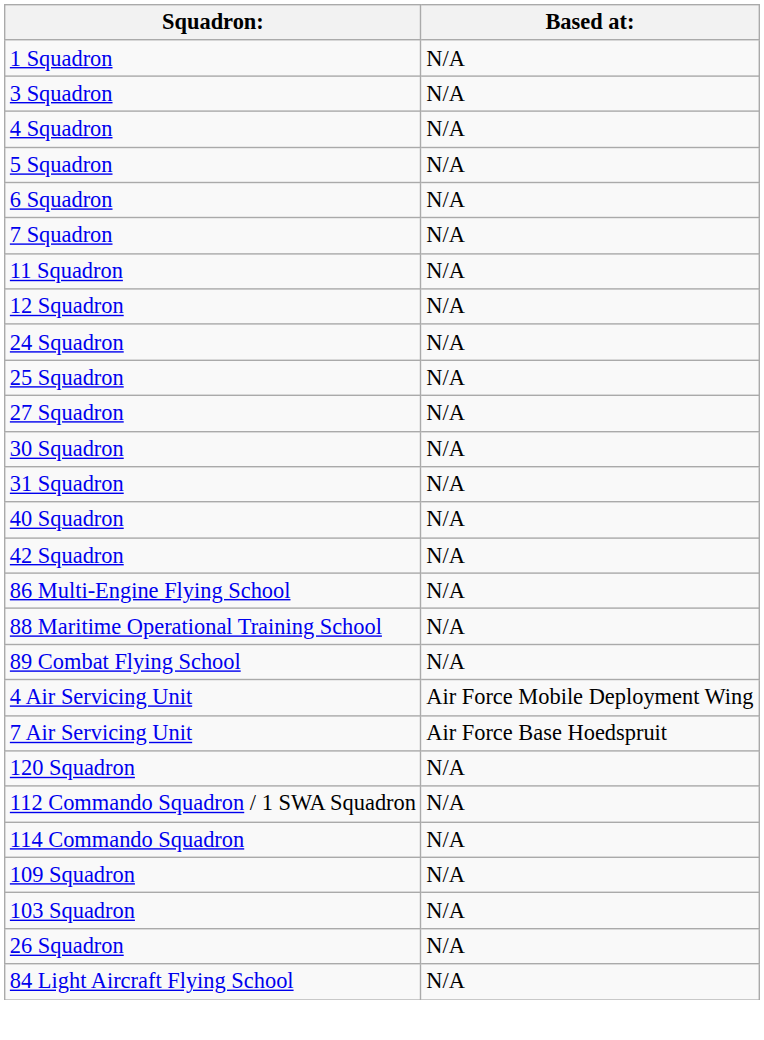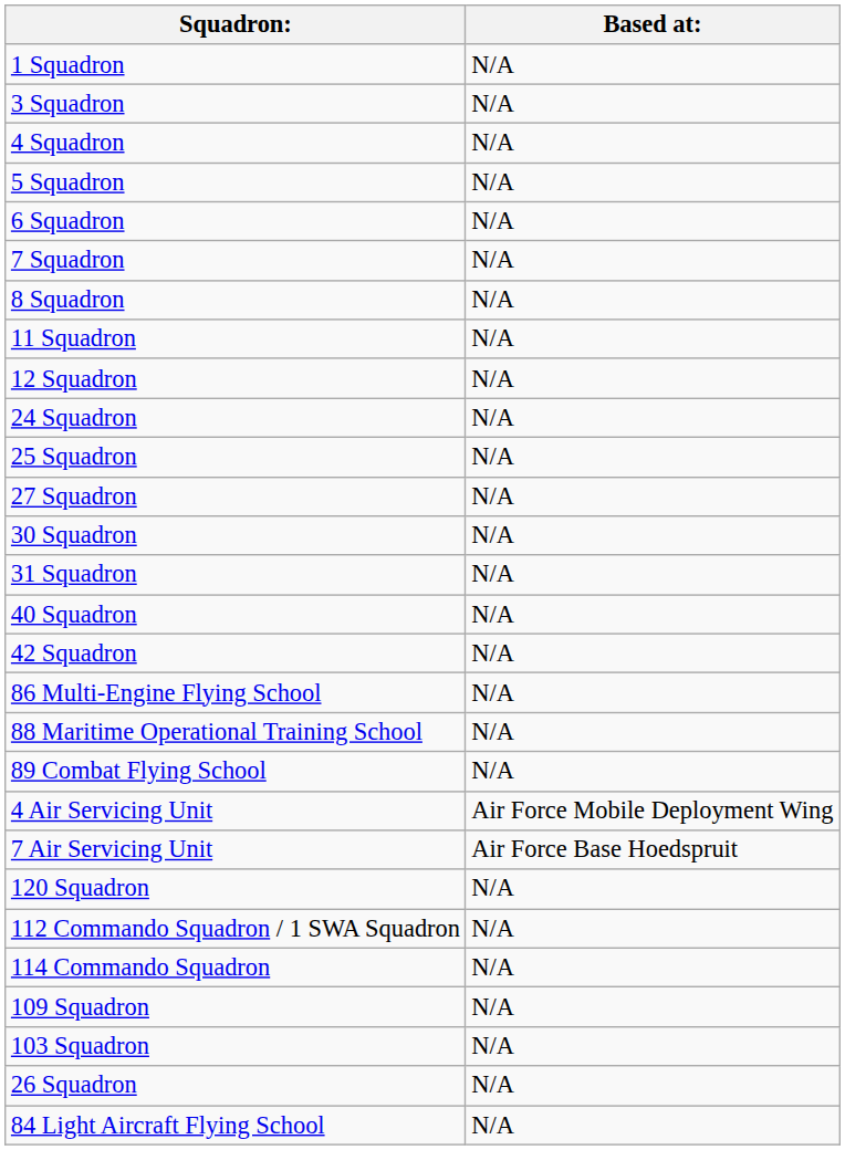+ row: 8 Squadron | N/A
